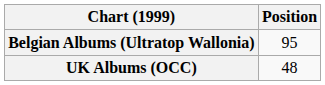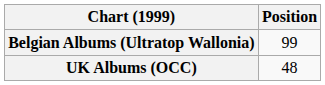Belgian Albums (Ultratop Wallonia) | Position: 95 -> 99
